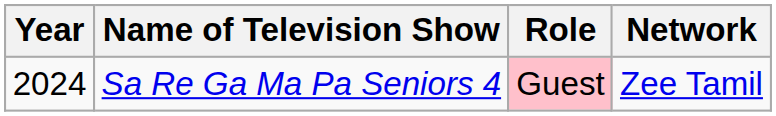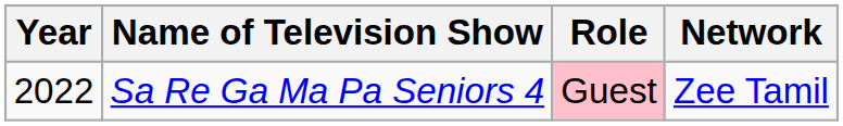Sa Re Ga Ma Pa Seniors 4 | Year: 2024 -> 2022
